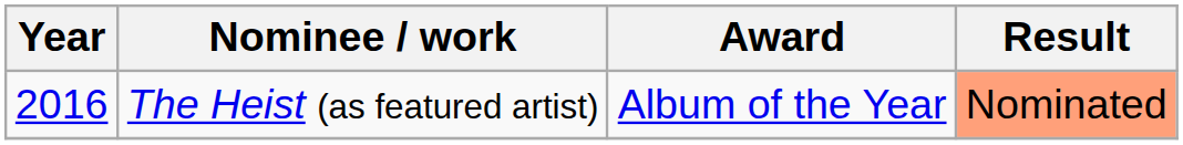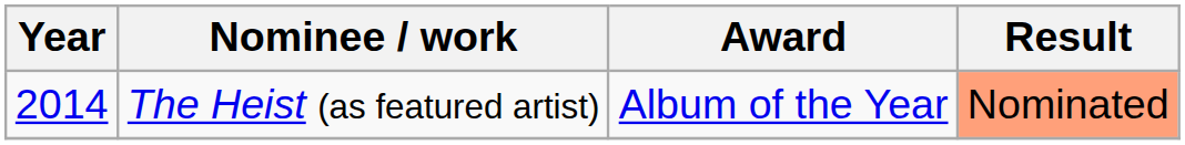The Heist (as featured artist) | Year: 2016 -> 2014
